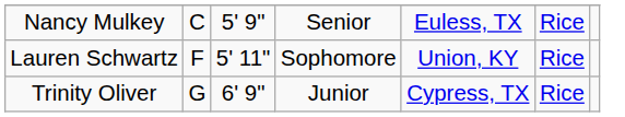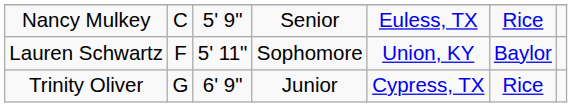Lauren Schwartz | column 6: Rice -> Baylor
